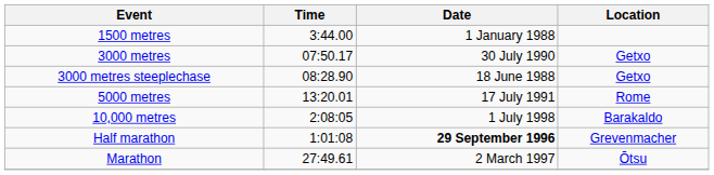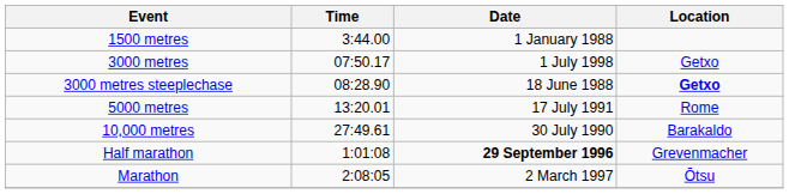3000 metres | Date: 30 July 1990 -> 1 July 1998
3000 metres steeplechase | Location: normal -> bold
10,000 metres | Time: 2:08:05 -> 27:49.61
10,000 metres | Date: 1 July 1998 -> 30 July 1990
Marathon | Time: 27:49.61 -> 2:08:05
